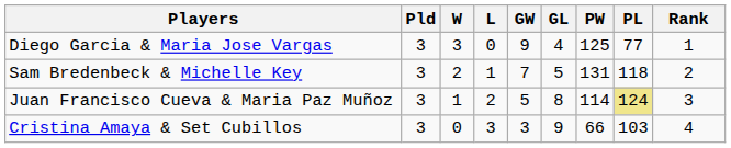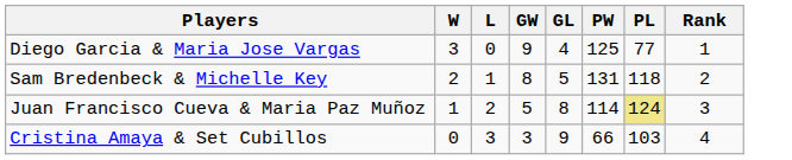- column: Pld | 3 | 3 | 3 | 3
Sam Bredenbeck & Michelle Key | GW: 7 -> 8
